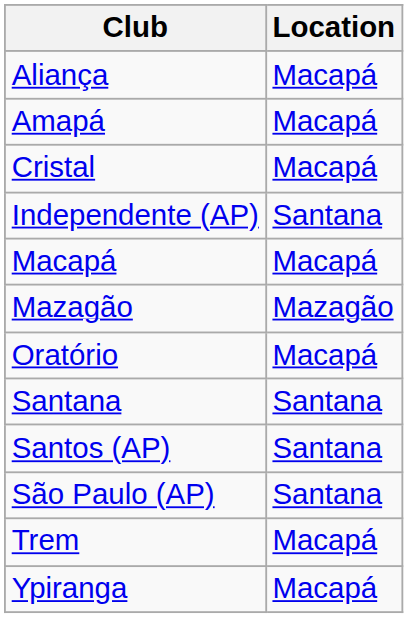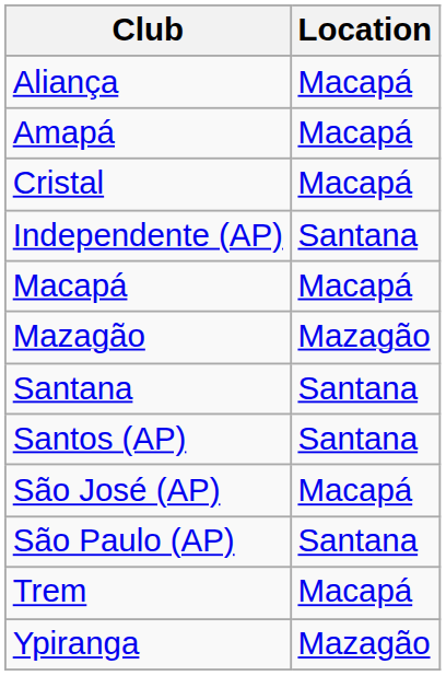- row: Oratório | Macapá
+ row: São José (AP) | Macapá
Ypiranga | Location: Macapá -> Mazagão
